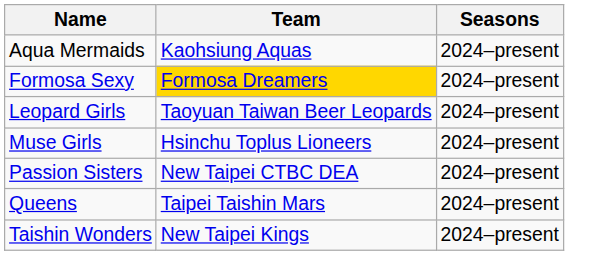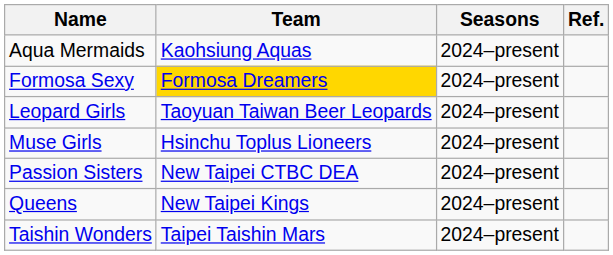+ column: Ref.
Queens | Team: Taipei Taishin Mars -> New Taipei Kings
Taishin Wonders | Team: New Taipei Kings -> Taipei Taishin Mars
